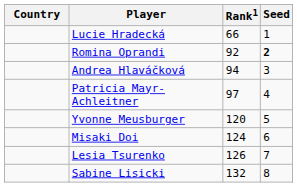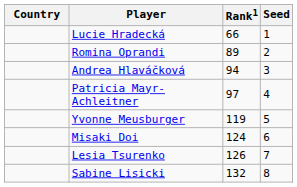Romina Oprandi | Rank1: 92 -> 89
Romina Oprandi | Seed: bold -> normal
Yvonne Meusburger | Rank1: 120 -> 119
